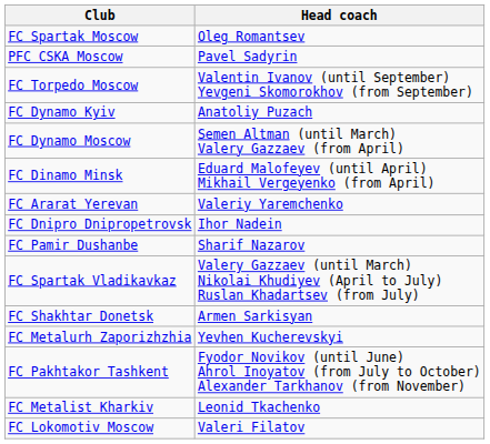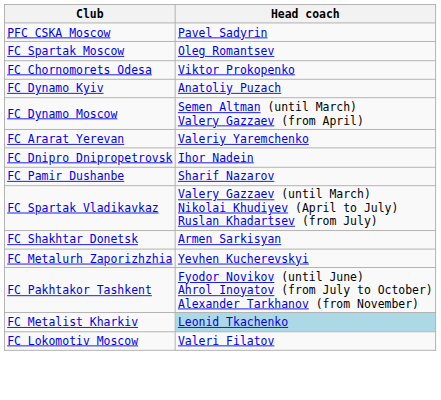rows swapped: PFC CSKA Moscow <-> FC Spartak Moscow
- row: FC Torpedo Moscow | Valentin Ivanov (until September) Yevgeni Skomorokhov (from September)
+ row: FC Chornomorets Odesa | Viktor Prokopenko
- row: FC Dinamo Minsk | Eduard Malofeyev (until April) Mikhail Vergeyenko (from April)
FC Metalist Kharkiv | Head coach: no background -> lightblue background
